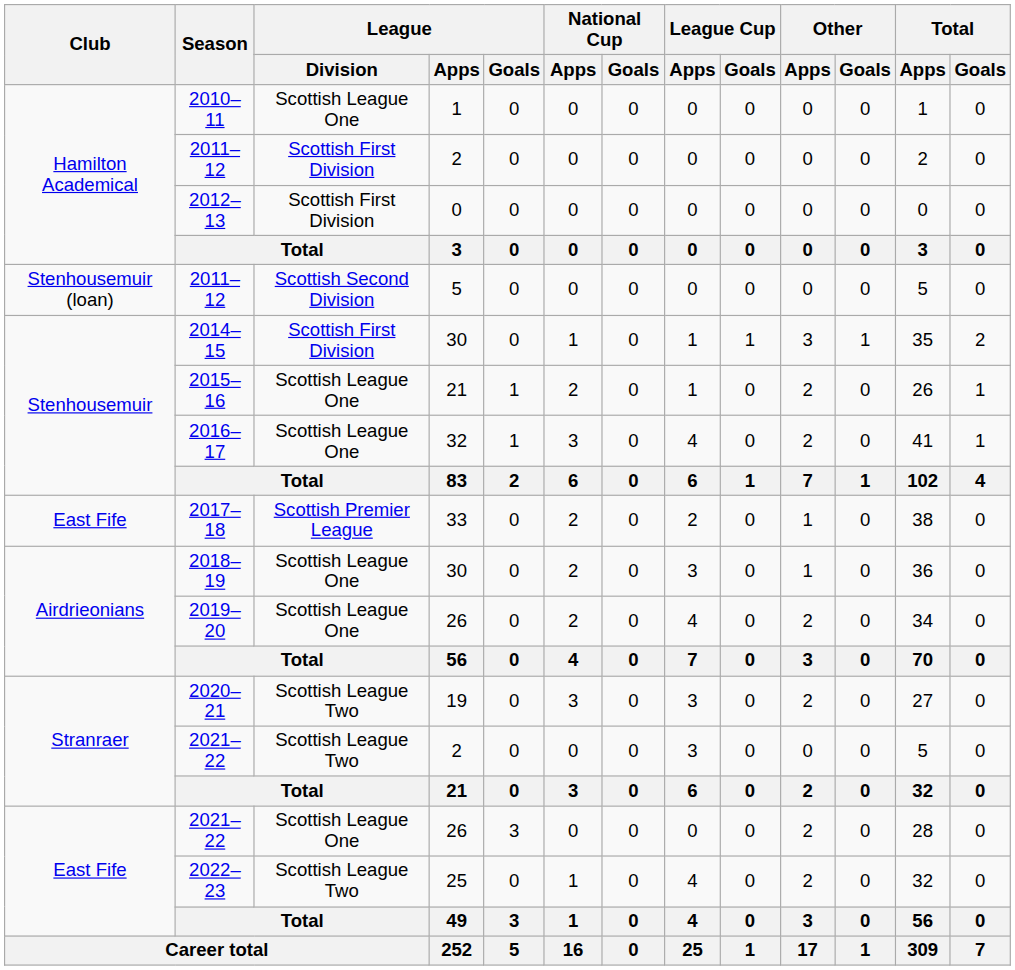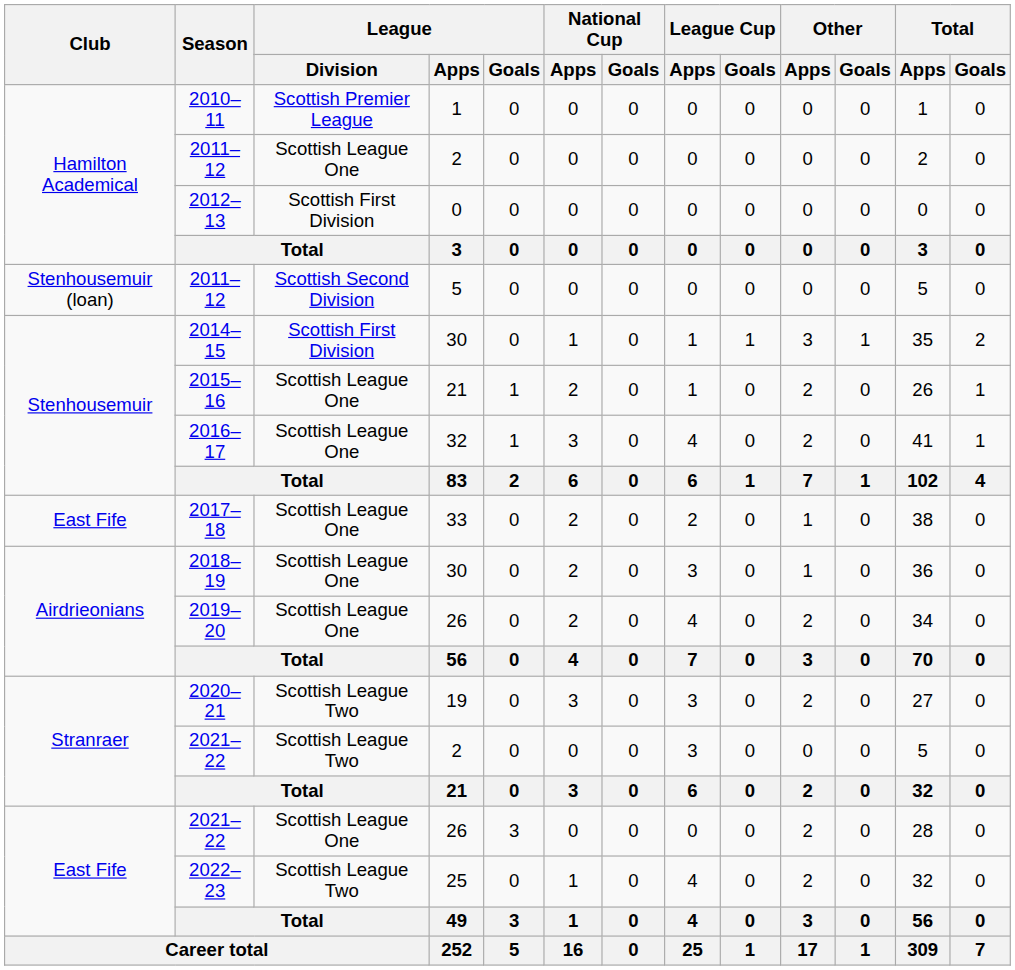2010–11 | League / Division: Scottish League One -> Scottish Premier League
2011–12 / 2 | League / Division: Scottish First Division -> Scottish League One
2017–18 | League / Division: Scottish Premier League -> Scottish League One
